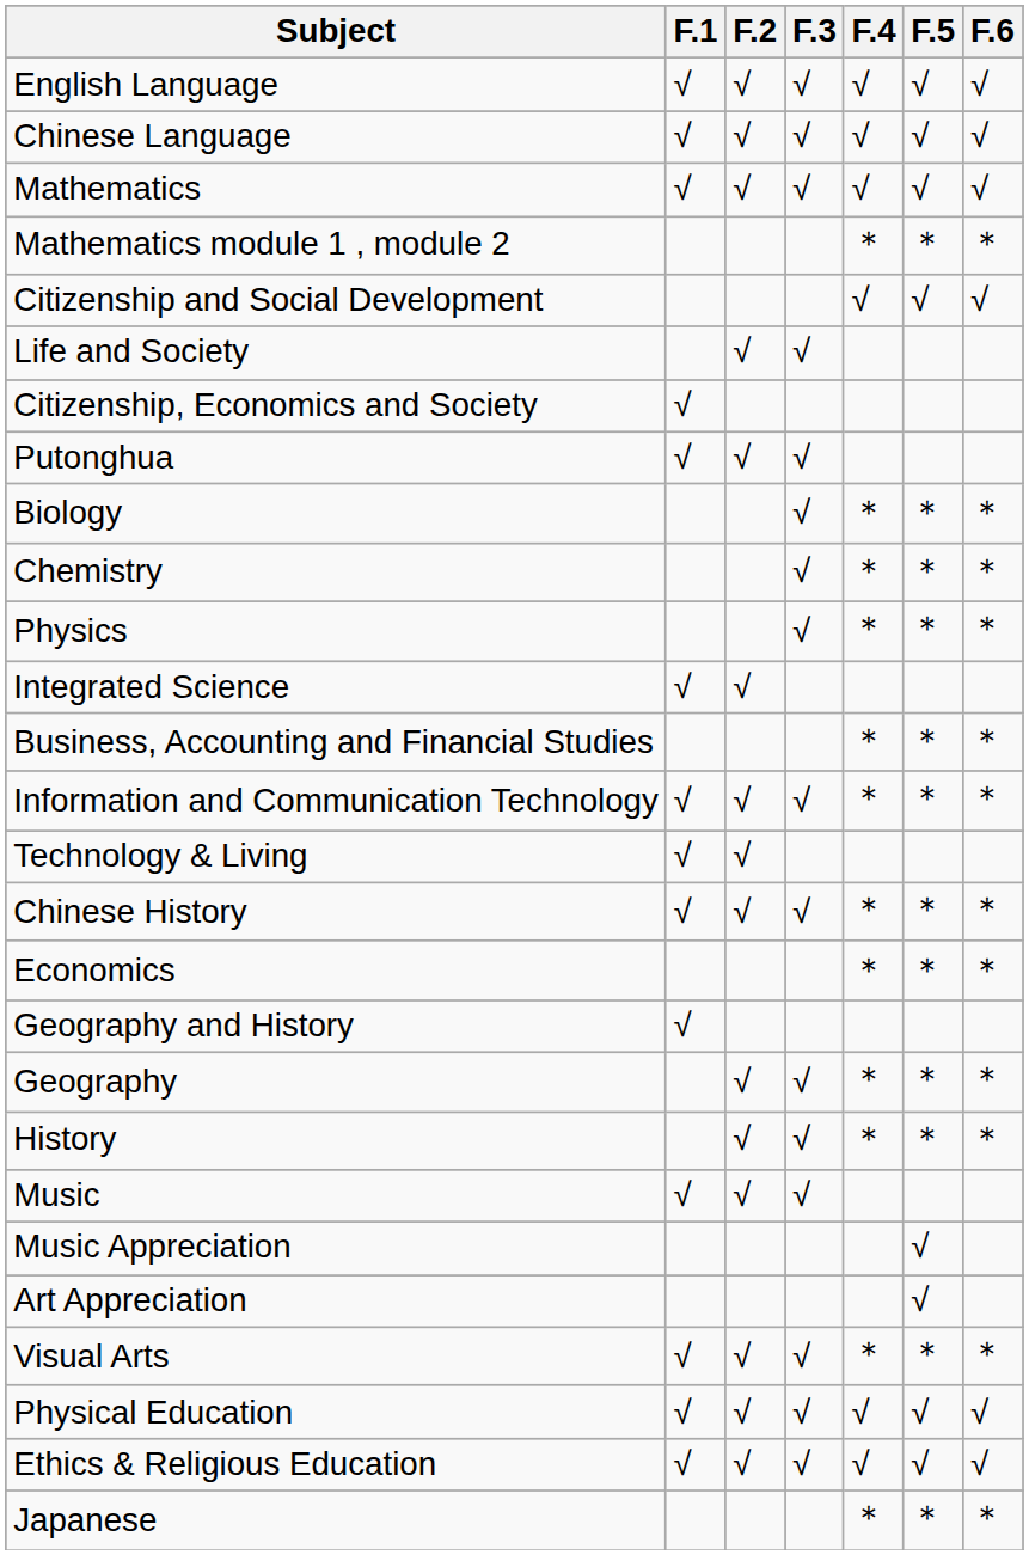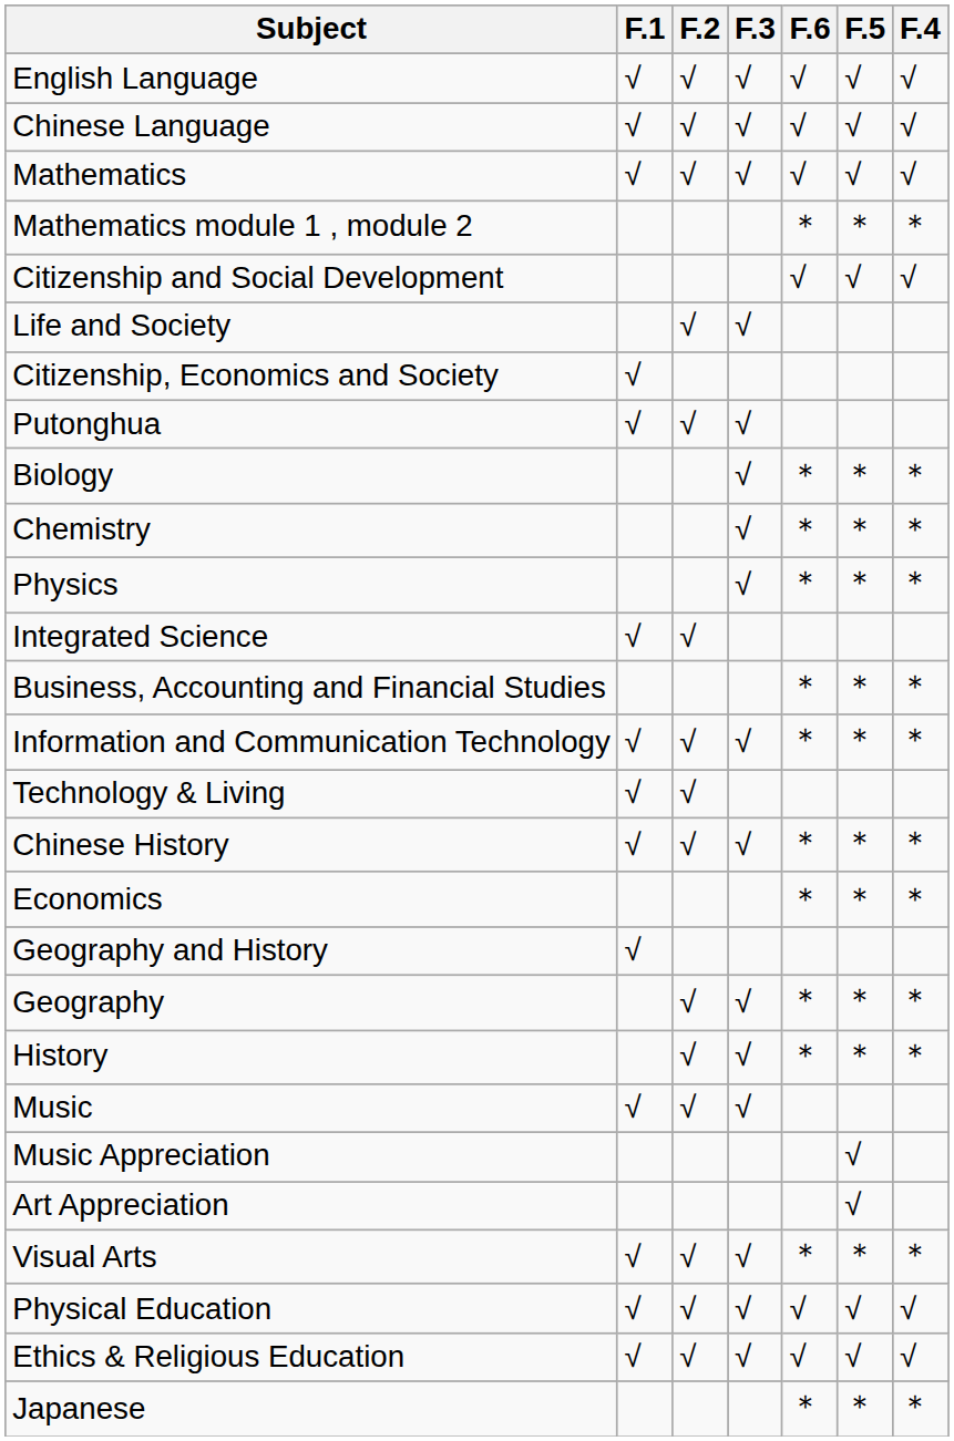columns swapped: F.4 <-> F.6
